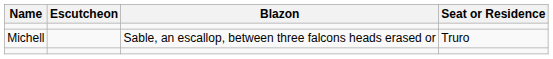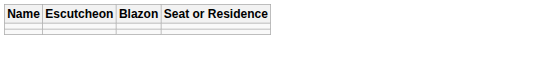- row: Michell | Sable, an escallop, between three falcons heads erased or | Truro
